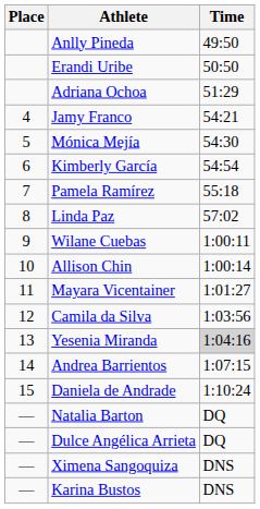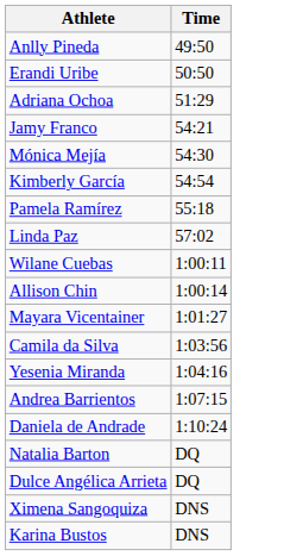- column: Place | 4 | 5 | 6 | 7 | 8 | 9 | 10 | 11 | 12 | 13 | 14 | 15 | — | — | — | —
Yesenia Miranda | Time: lightgrey background -> no background
